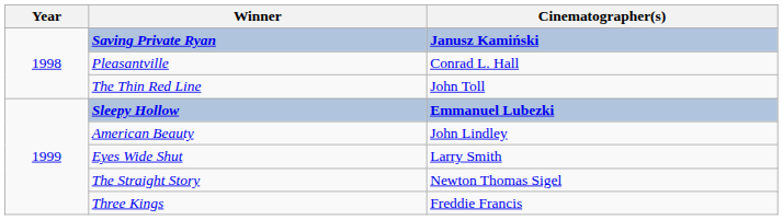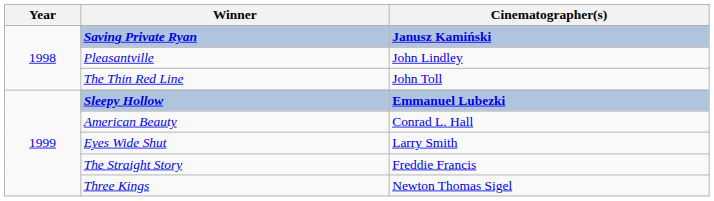Pleasantville | Cinematographer(s): Conrad L. Hall -> John Lindley
American Beauty | Cinematographer(s): John Lindley -> Conrad L. Hall
The Straight Story | Cinematographer(s): Newton Thomas Sigel -> Freddie Francis
Three Kings | Cinematographer(s): Freddie Francis -> Newton Thomas Sigel
